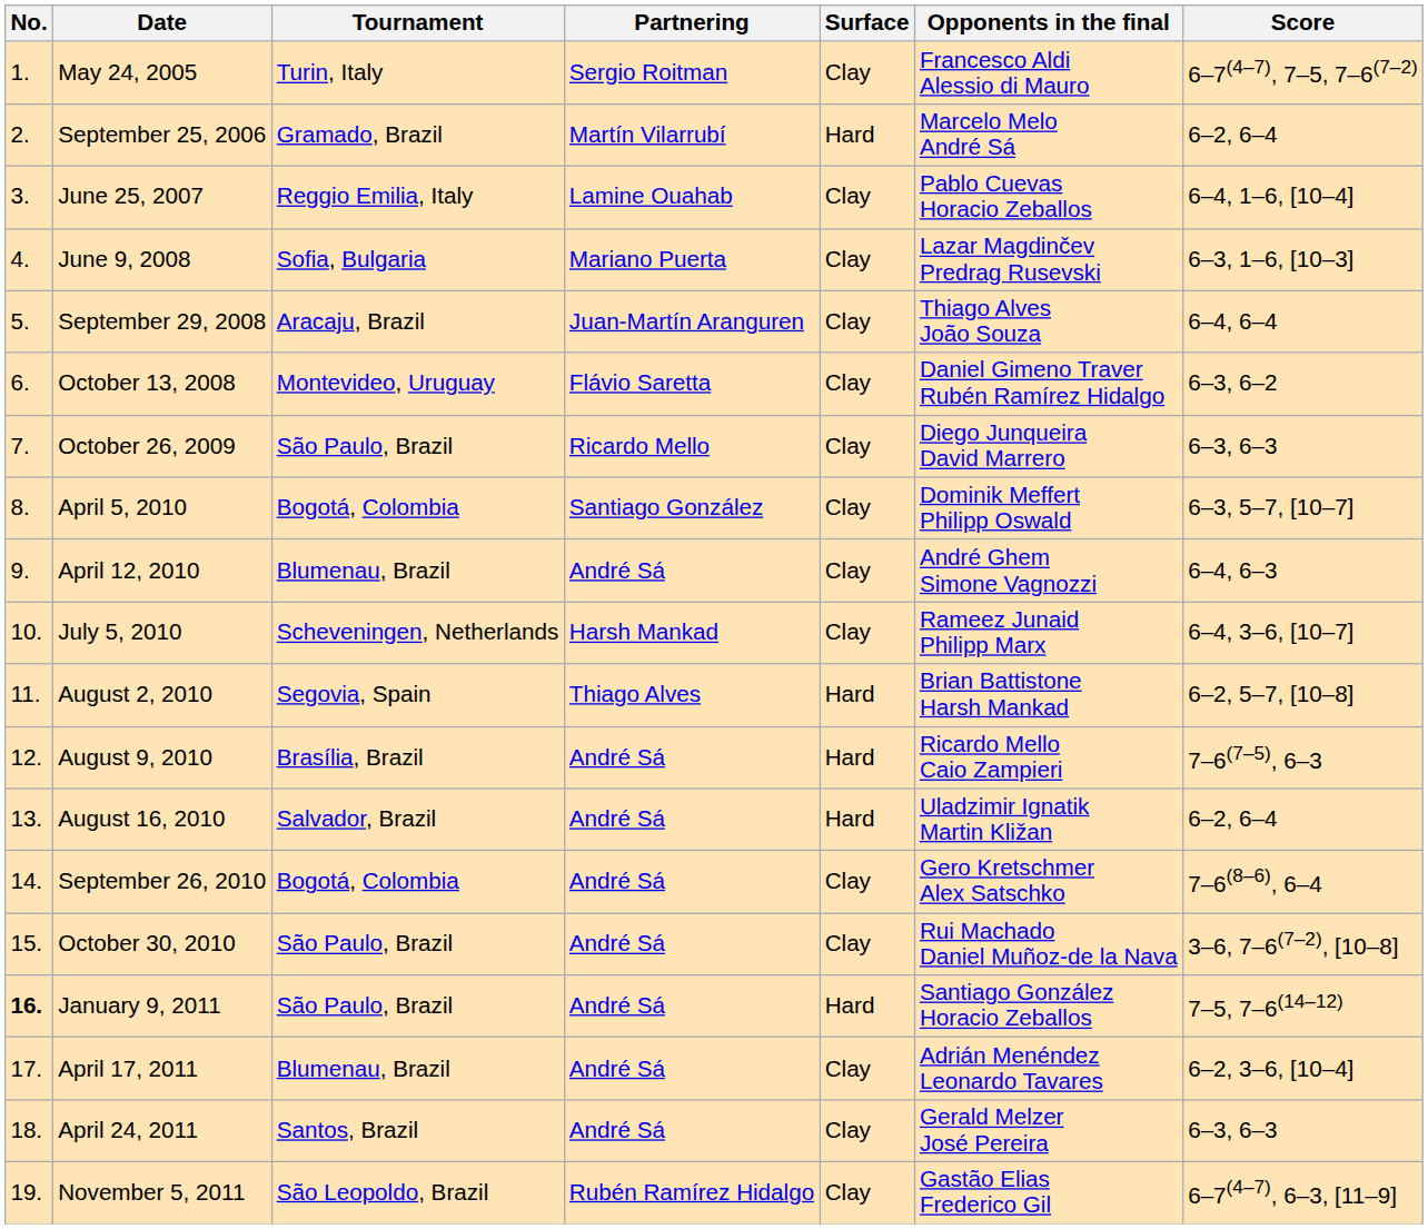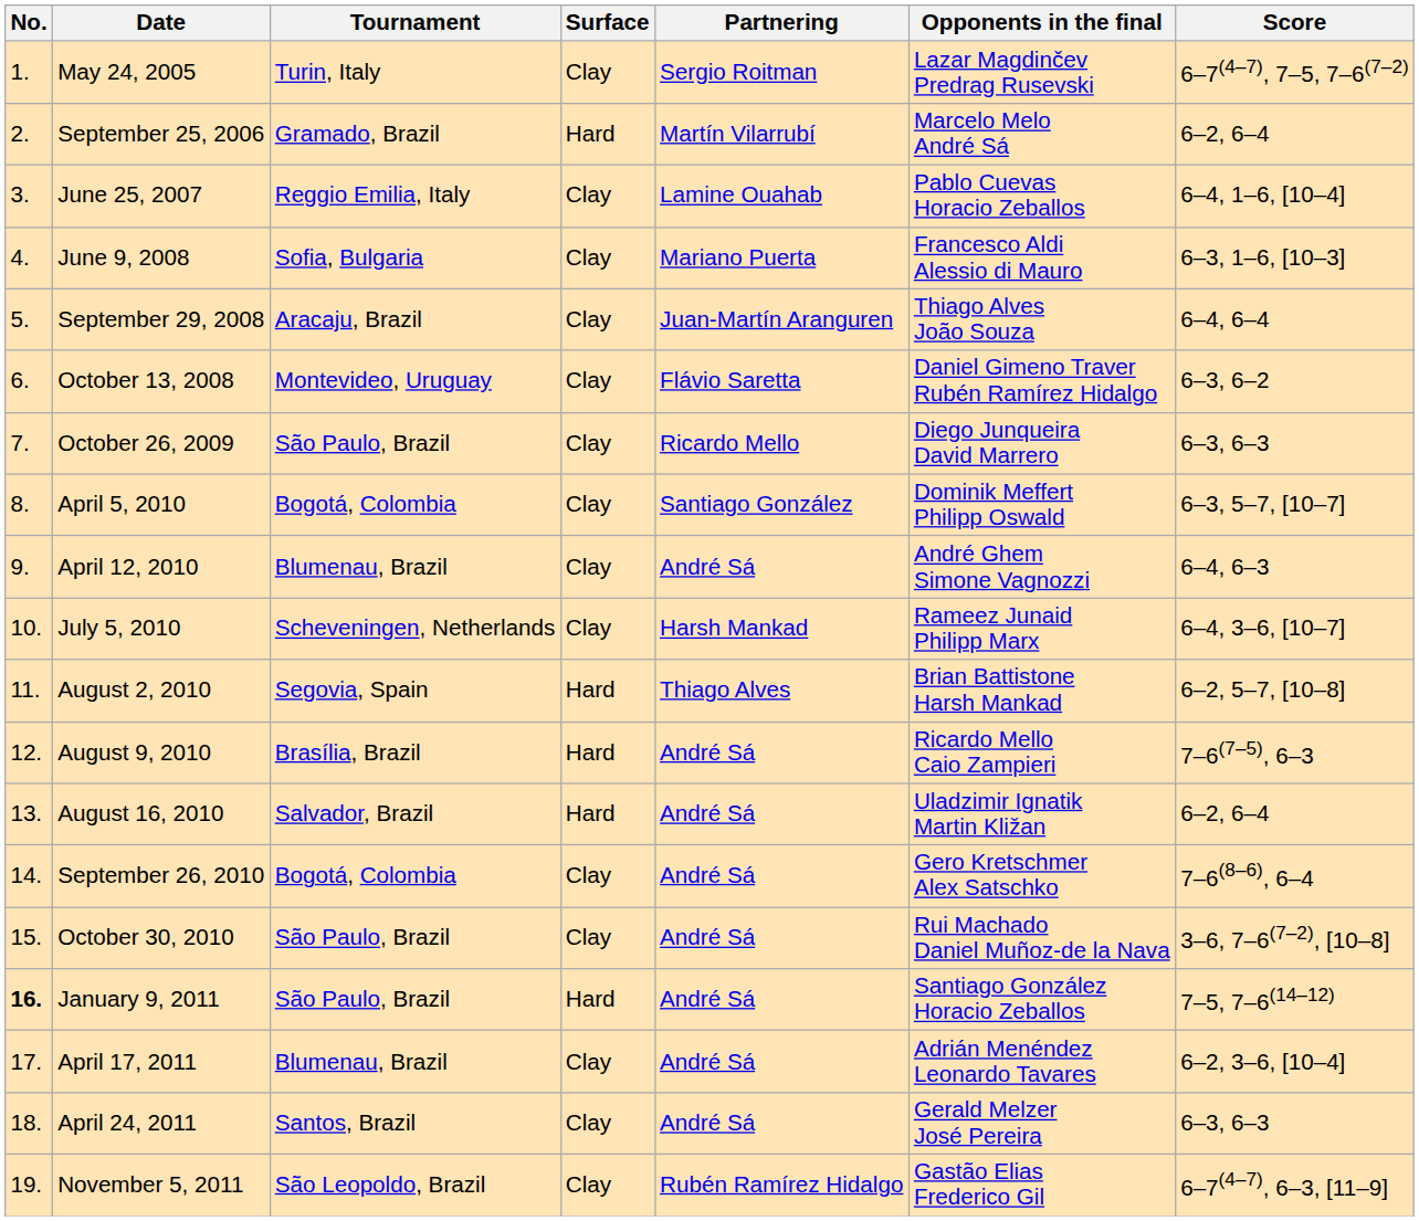columns swapped: Surface <-> Partnering
May 24, 2005 | Opponents in the final: Francesco Aldi Alessio di Mauro -> Lazar Magdinčev Predrag Rusevski
June 9, 2008 | Opponents in the final: Lazar Magdinčev Predrag Rusevski -> Francesco Aldi Alessio di Mauro
